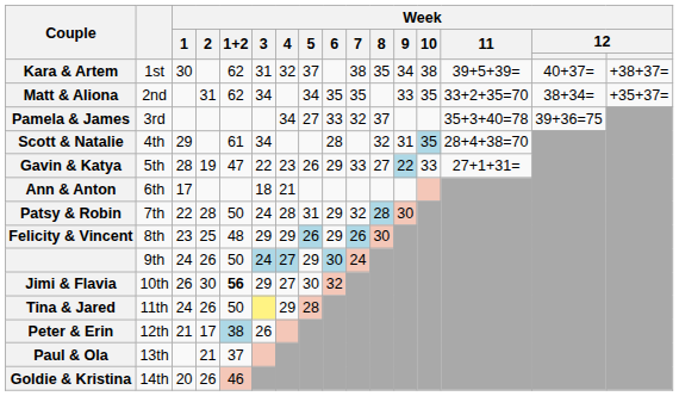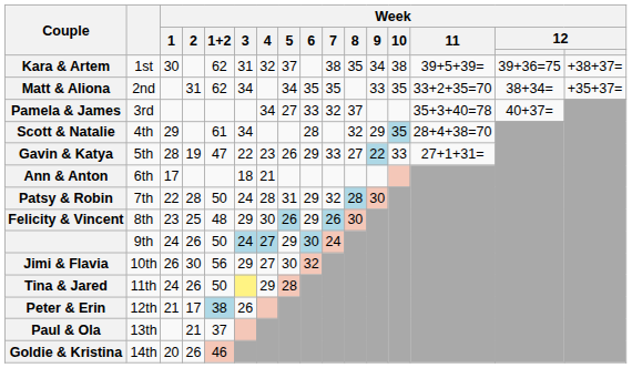Kara & Artem | column 15: 40+37= -> 39+36=75
Pamela & James | column 15: 39+36=75 -> 40+37=
Scott & Natalie | Week / 9: 31 -> 29
Felicity & Vincent | Week / 4: 29 -> 30
Jimi & Flavia | Week / 1+2: bold -> normal
